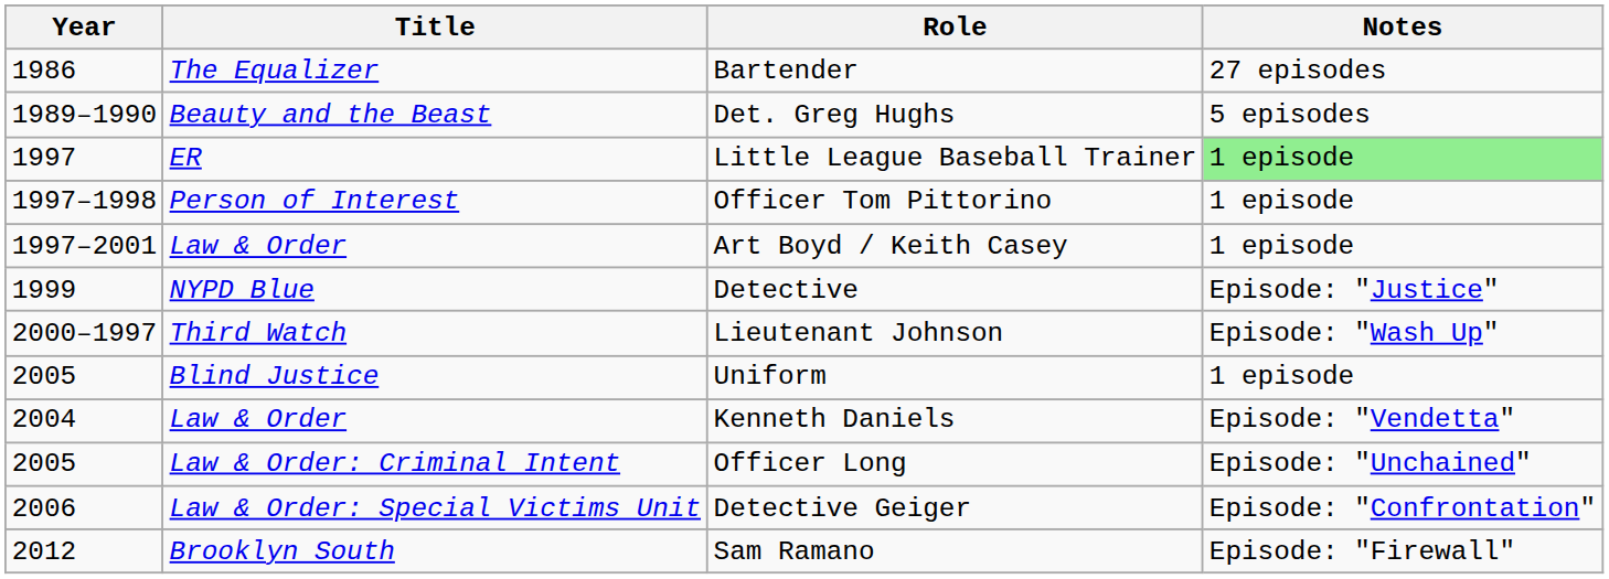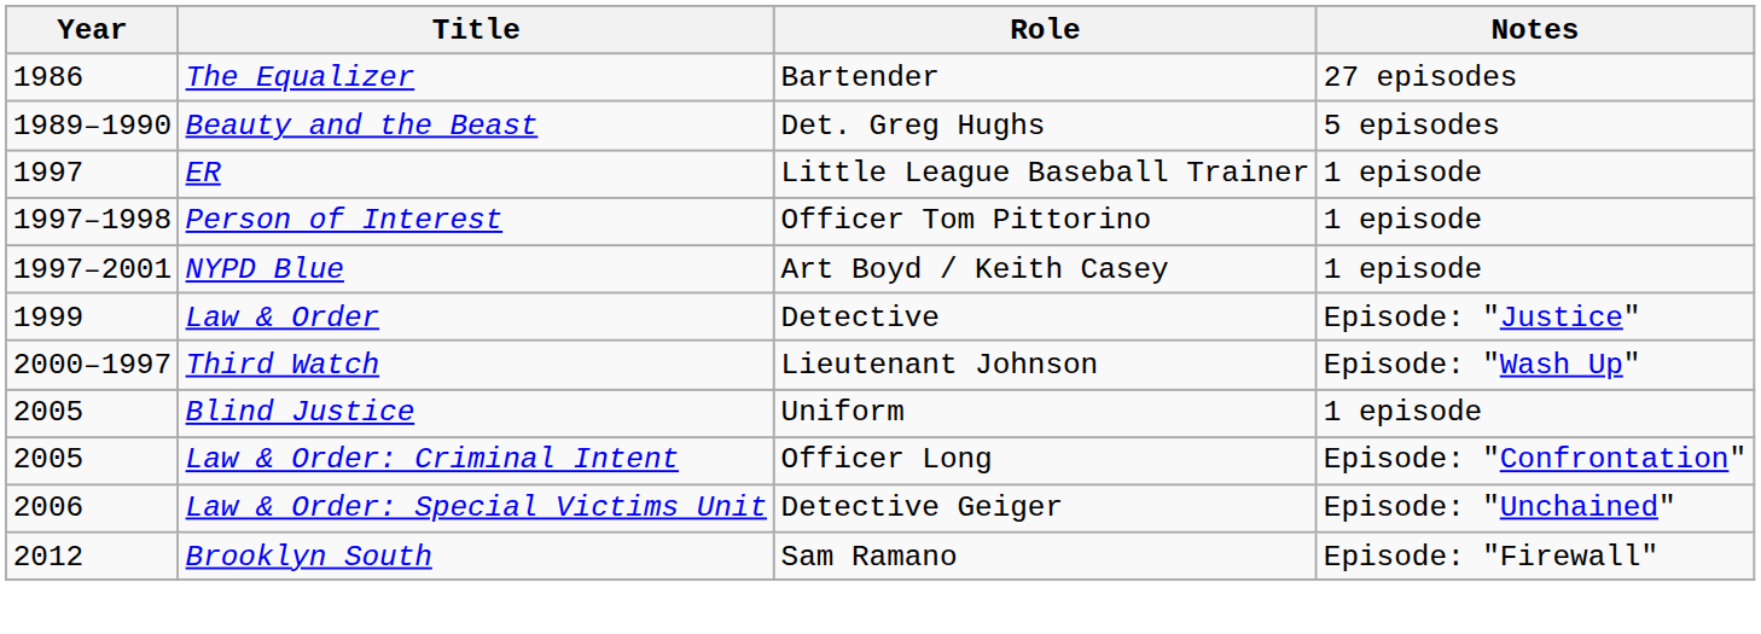Little League Baseball Trainer | Notes: lightgreen background -> no background
Art Boyd / Keith Casey | Title: Law & Order -> NYPD Blue
Detective | Title: NYPD Blue -> Law & Order
- row: 2004 | Law & Order | Kenneth Daniels | Episode: "Vendetta"
Officer Long | Notes: Episode: "Unchained" -> Episode: "Confrontation"
Detective Geiger | Notes: Episode: "Confrontation" -> Episode: "Unchained"
